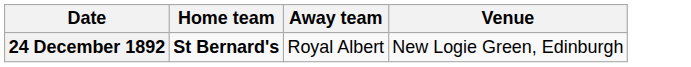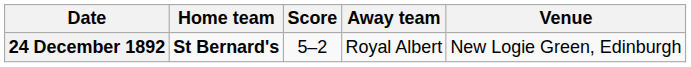+ column: Score | 5–2
